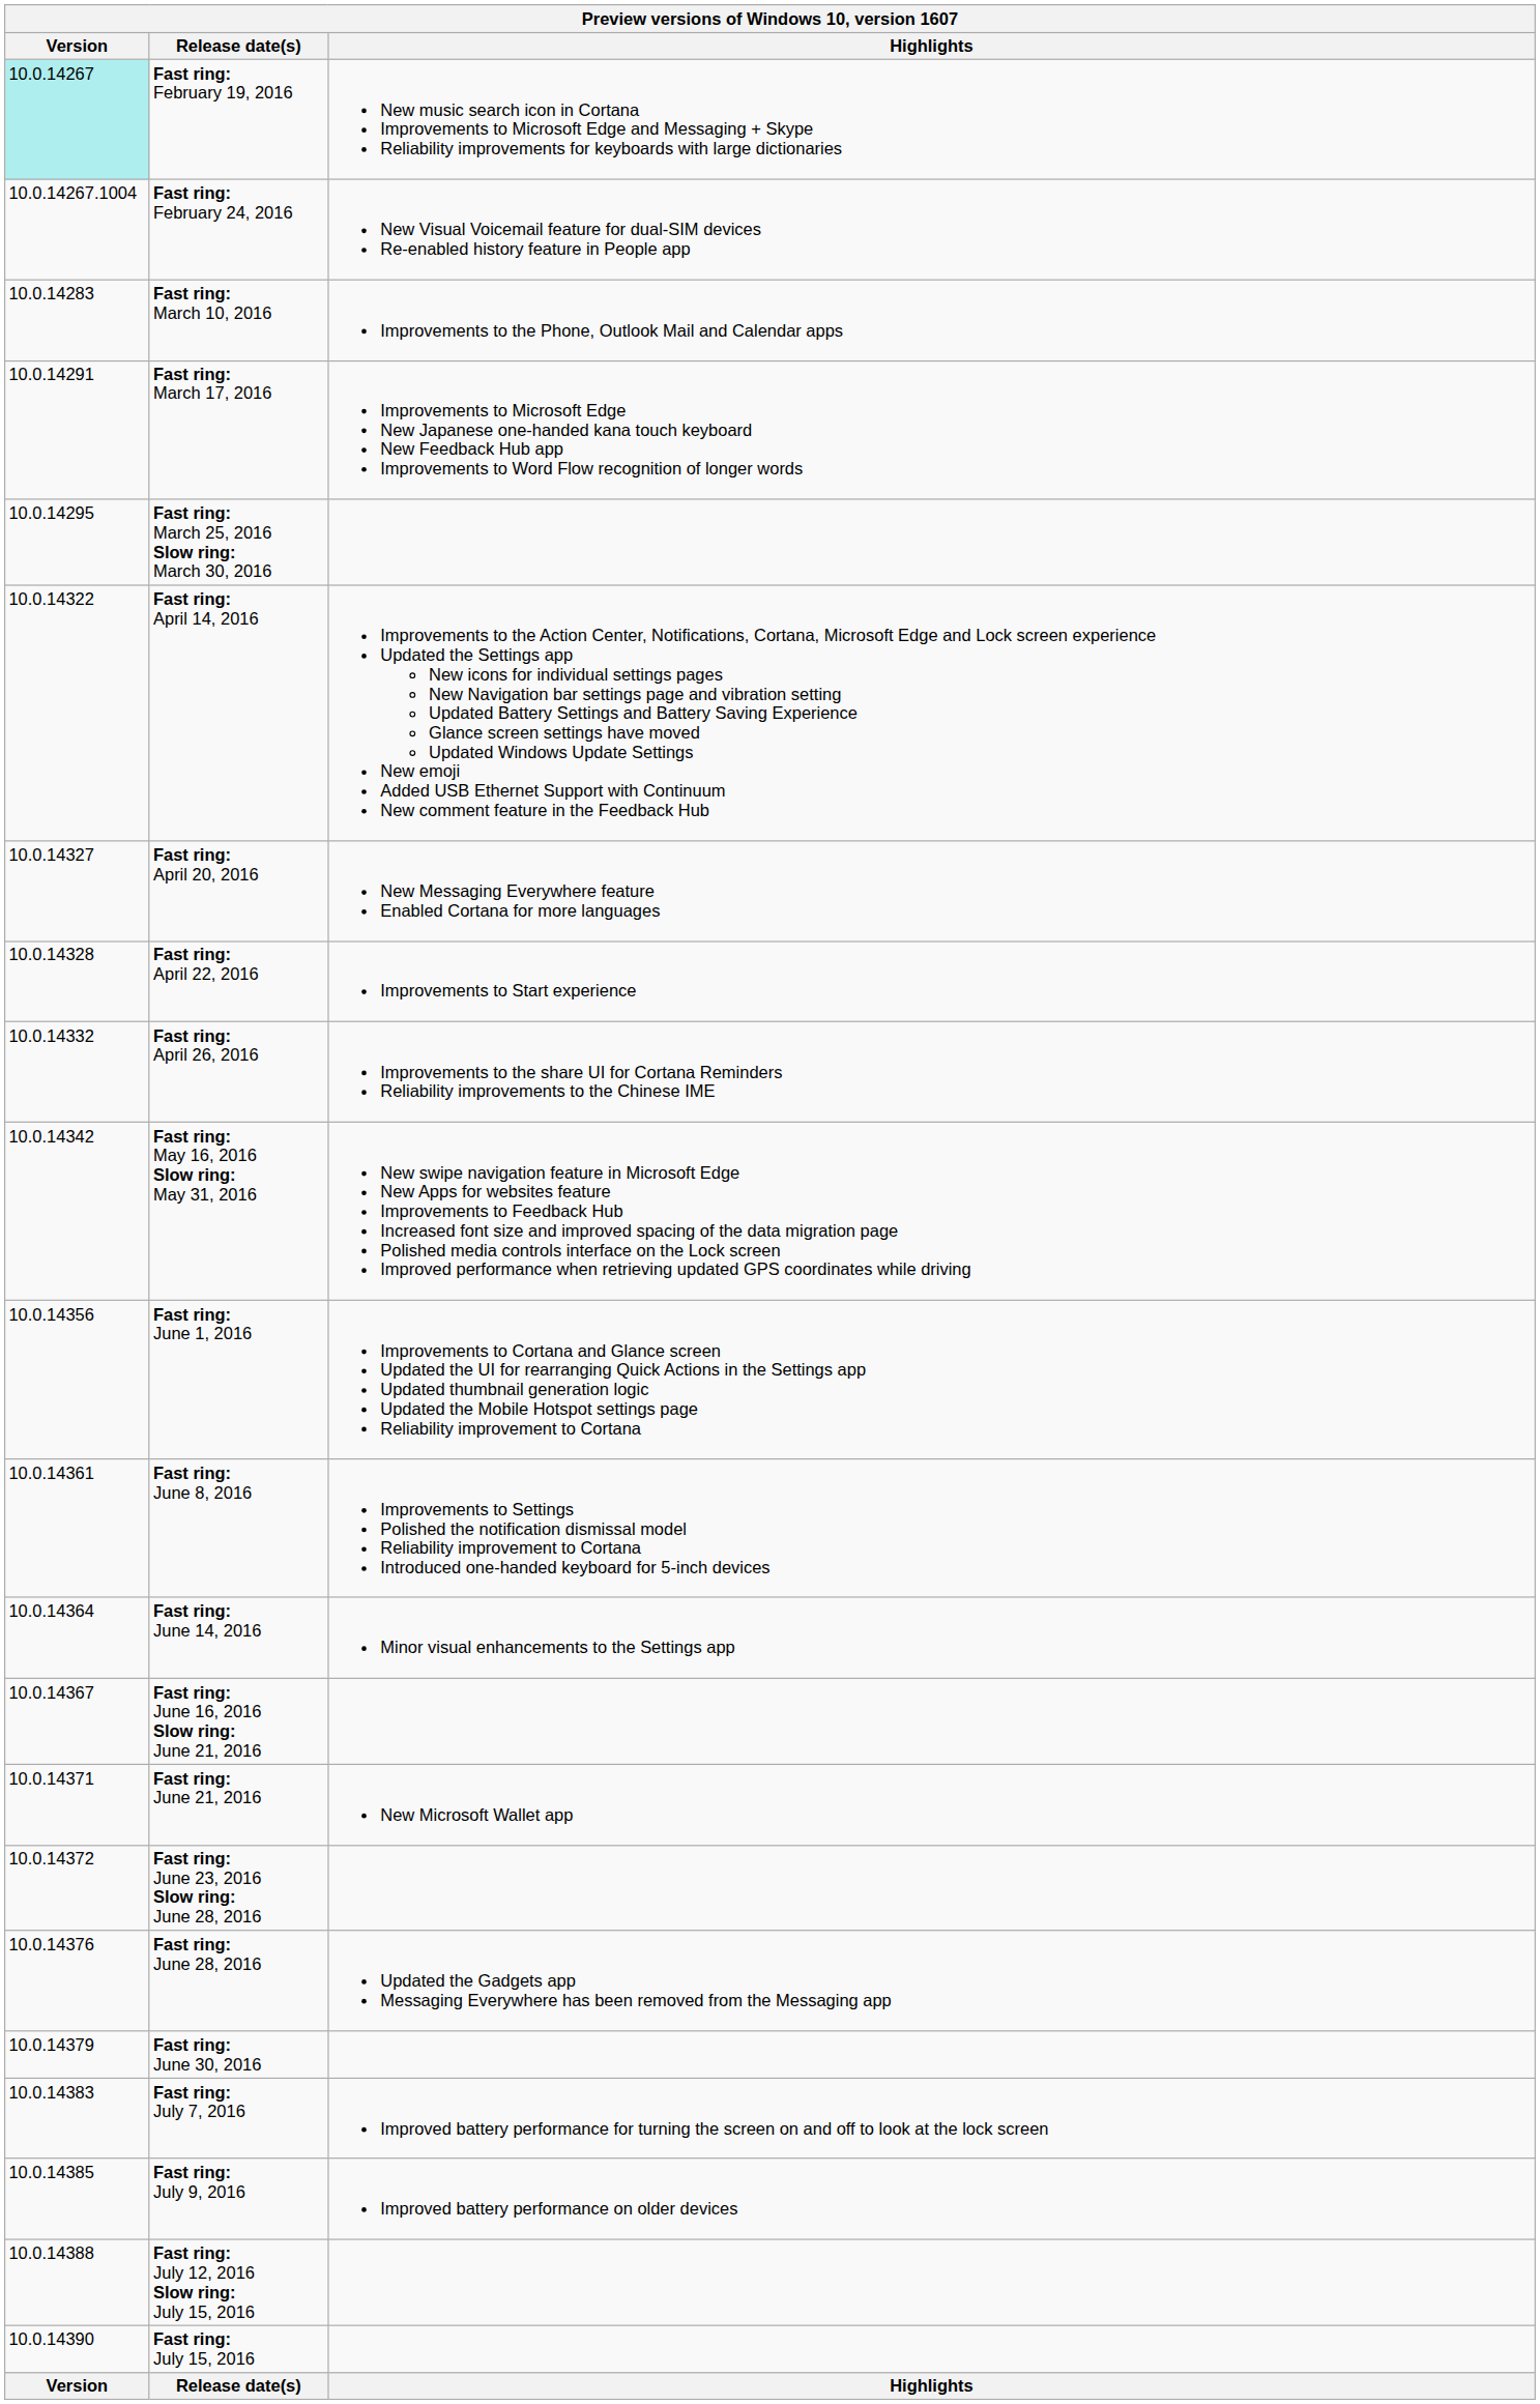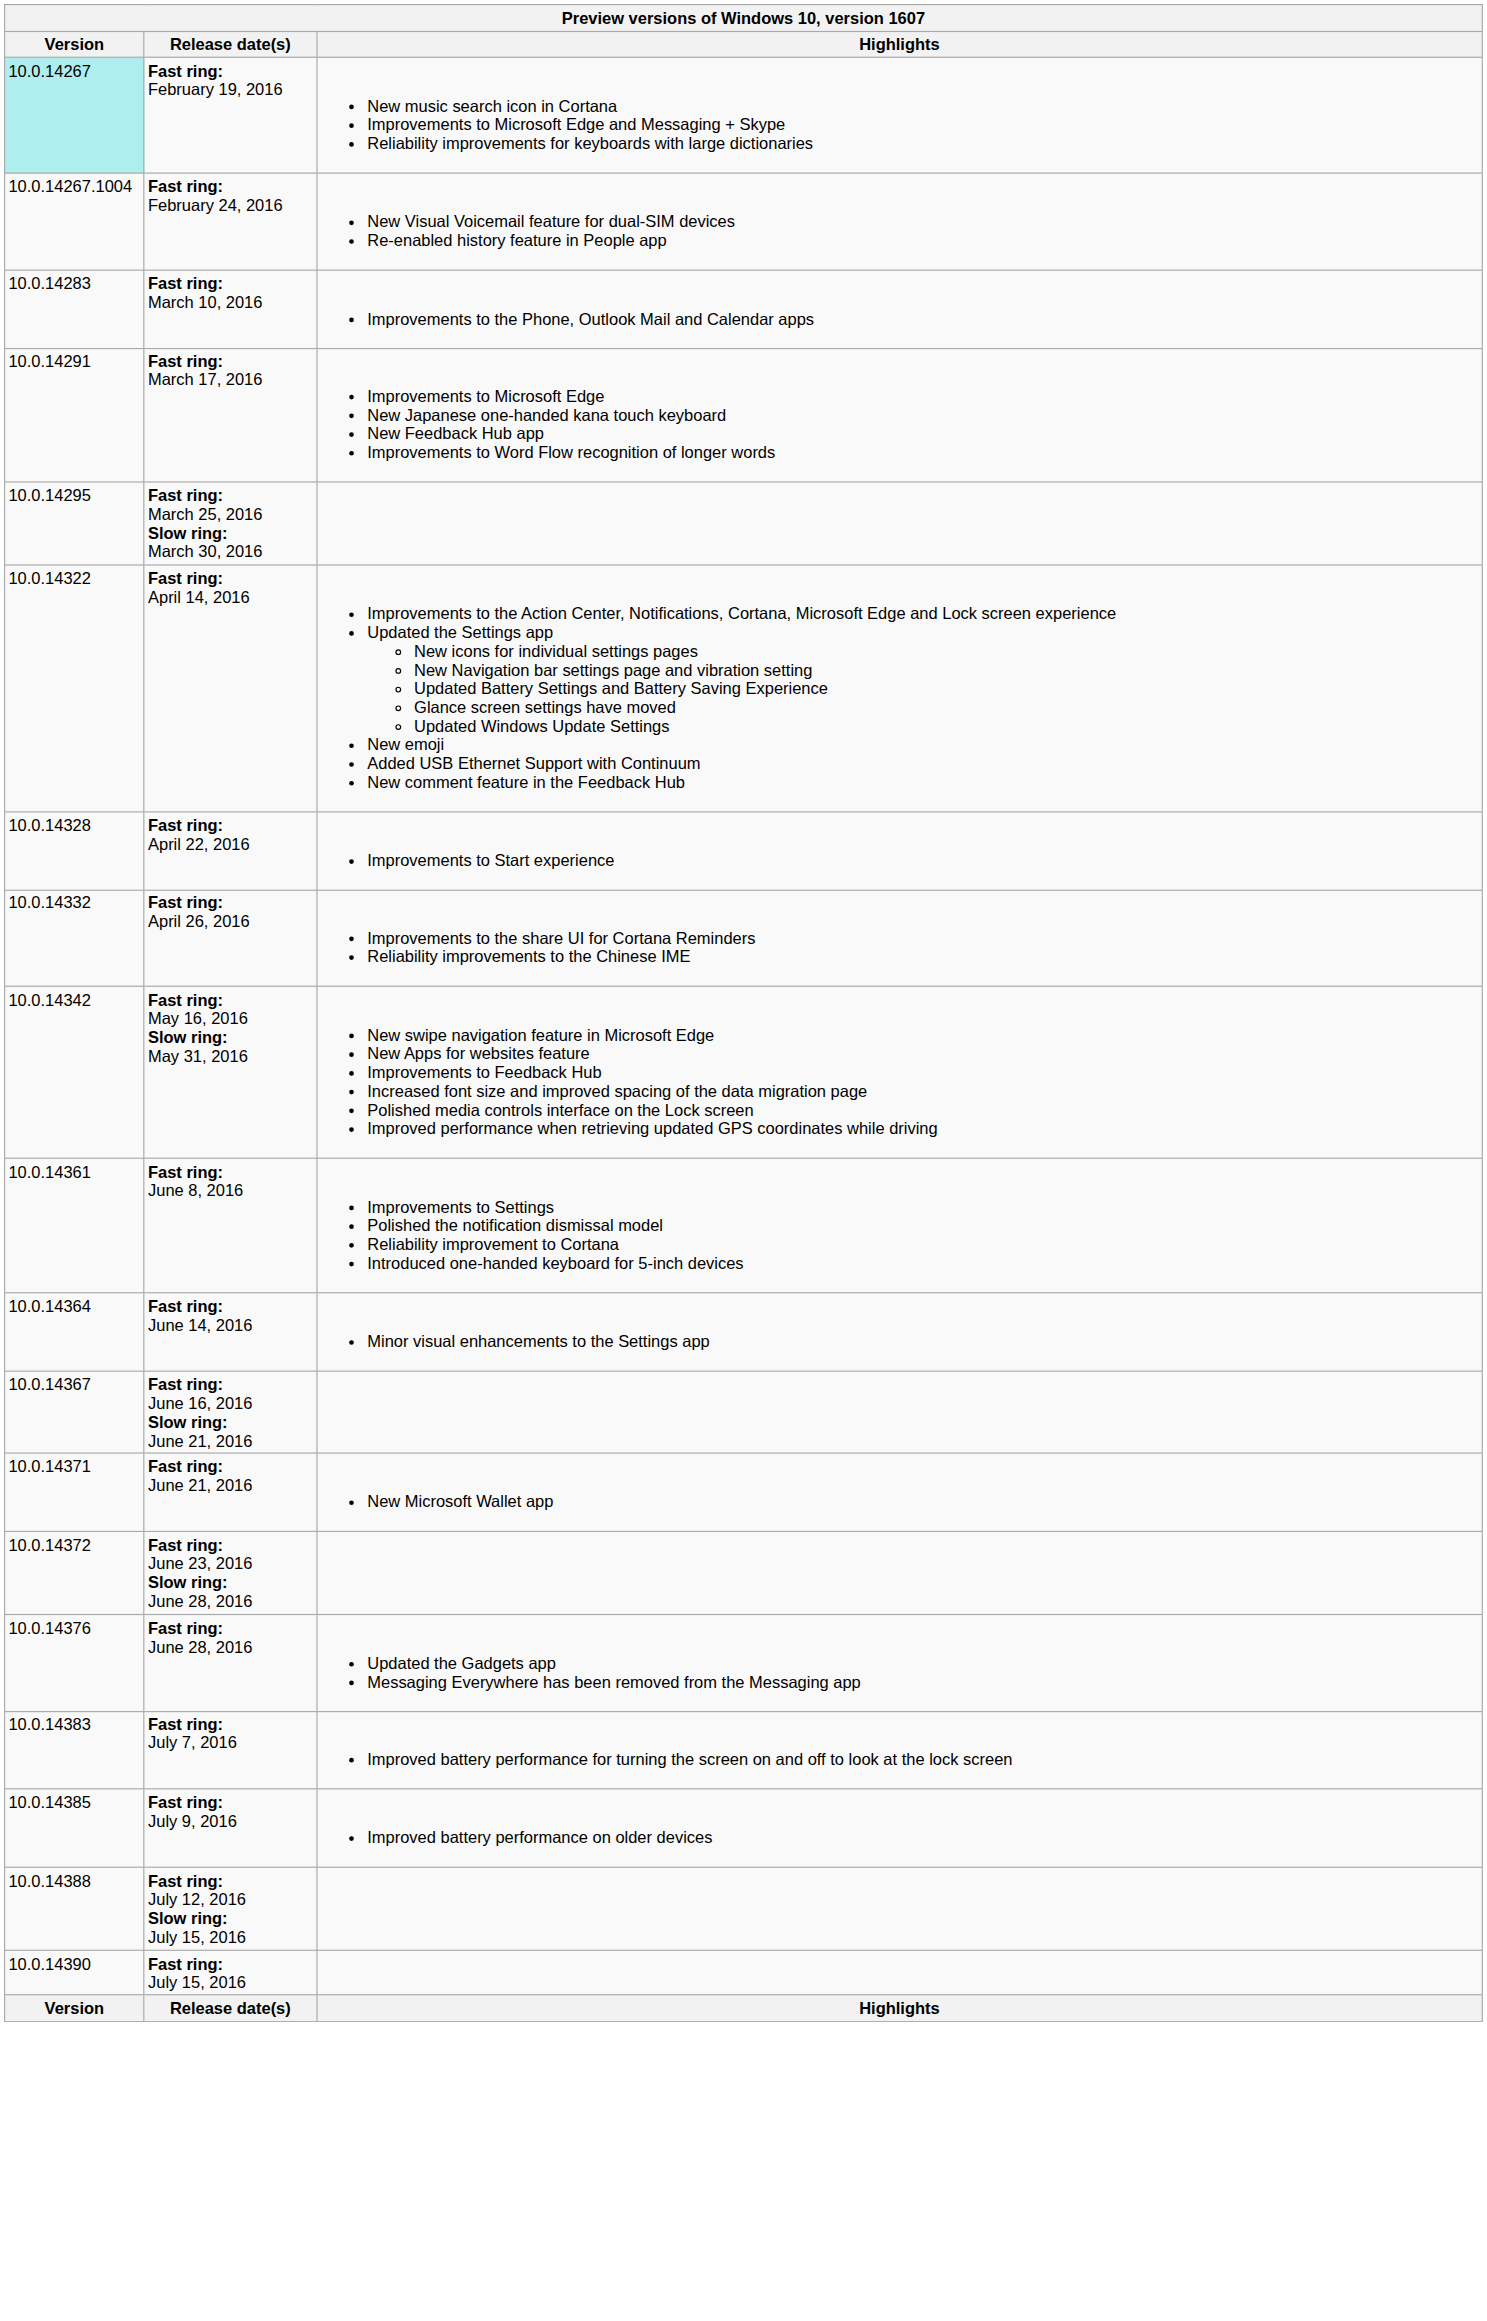- row: 10.0.14327 | Fast ring: April 20, 2016 | New Messaging Everywhere feature Enabled Cortana for more languages
- row: 10.0.14356 | Fast ring: June 1, 2016 | Improvements to Cortana and Glance screen Updated the UI for rearranging Quick Actions in the Settings app Updated thumbnail generation logic Updated the Mobile Hotspot settings page Reliability improvement to Cortana
- row: 10.0.14379 | Fast ring: June 30, 2016
